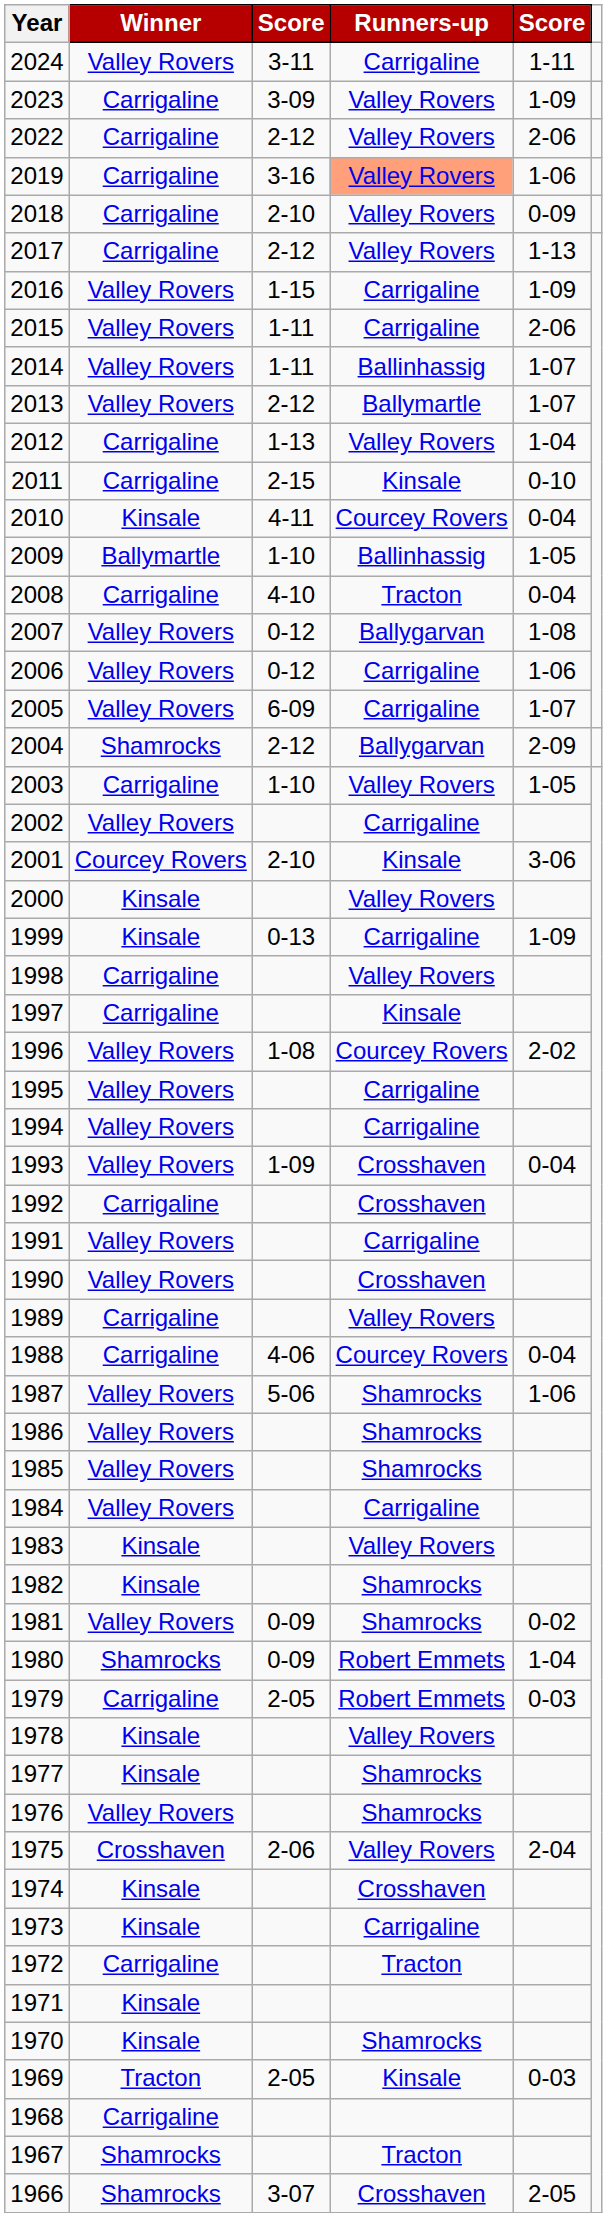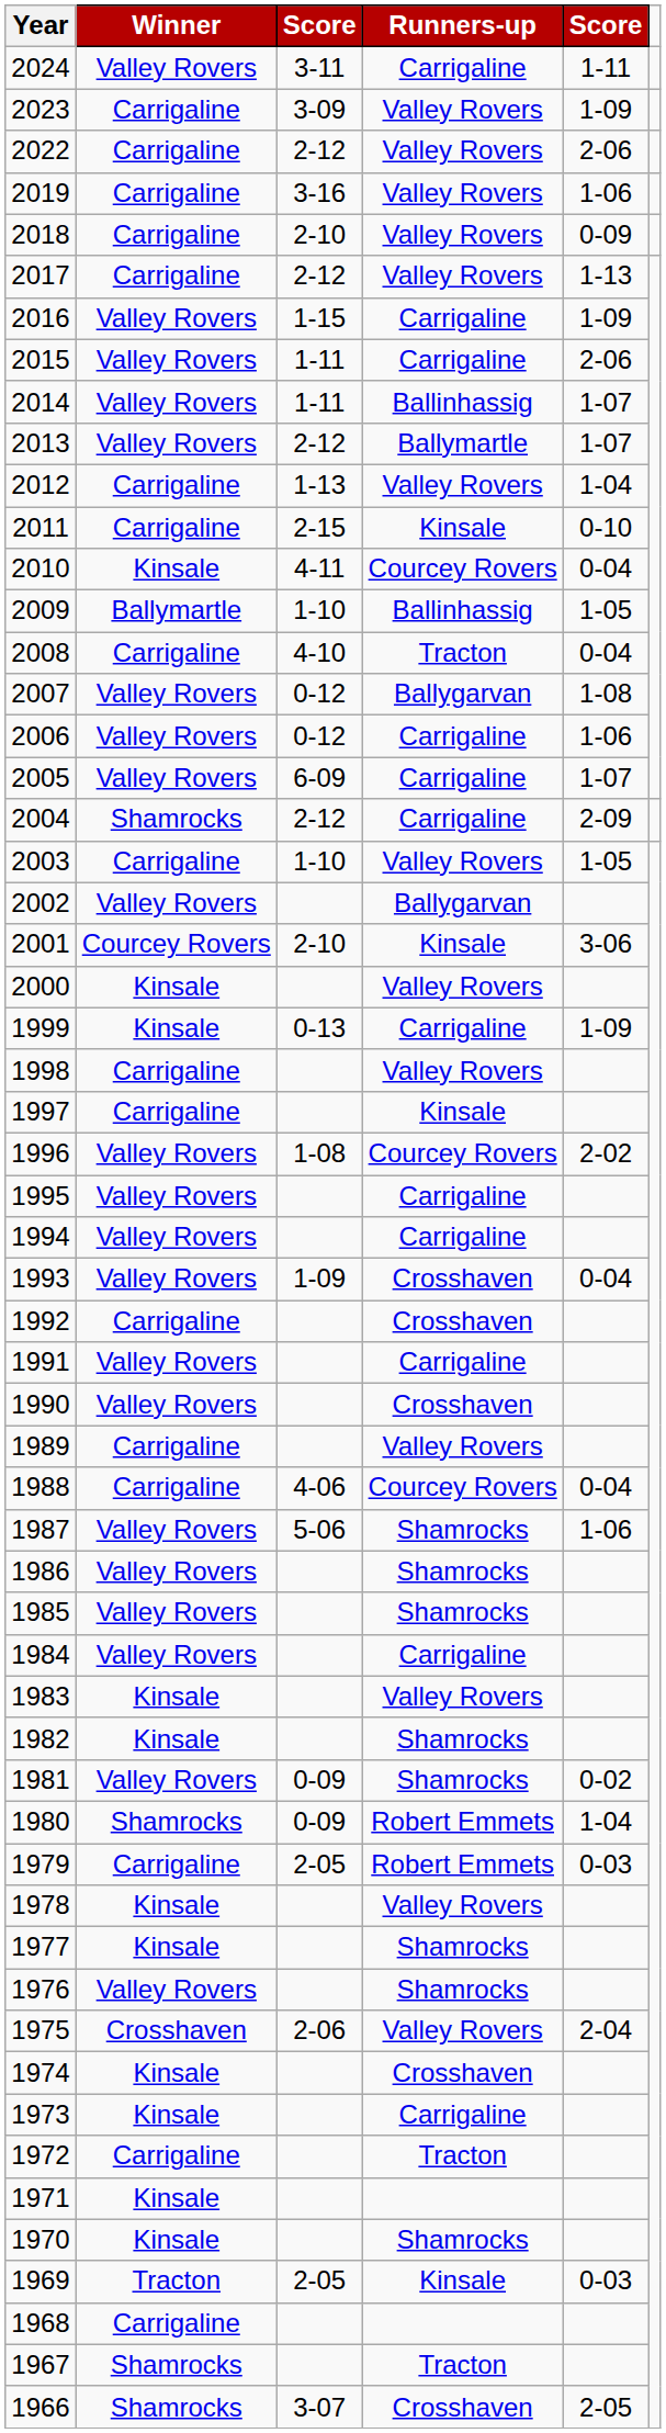2019 | Runners-up: lightsalmon background -> no background
2004 | Runners-up: Ballygarvan -> Carrigaline
2002 | Runners-up: Carrigaline -> Ballygarvan
